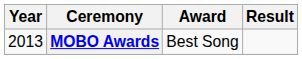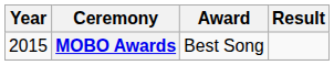MOBO Awards | Year: 2013 -> 2015
